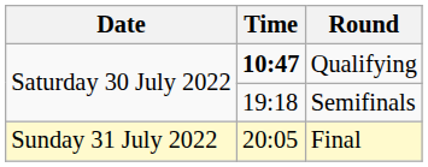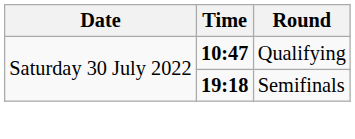Semifinals | Time: normal -> bold
- row: Sunday 31 July 2022 | 20:05 | Final
